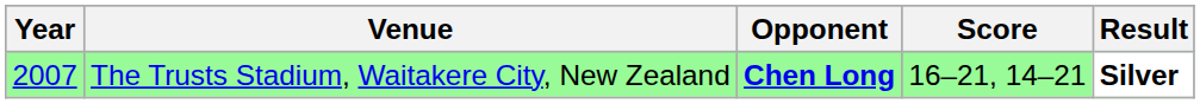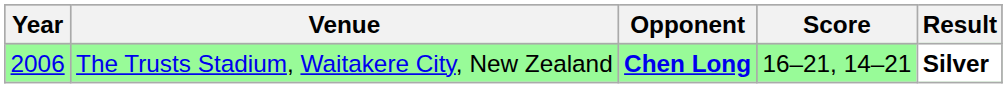The Trusts Stadium, Waitakere City, New Zealand | Year: 2007 -> 2006
